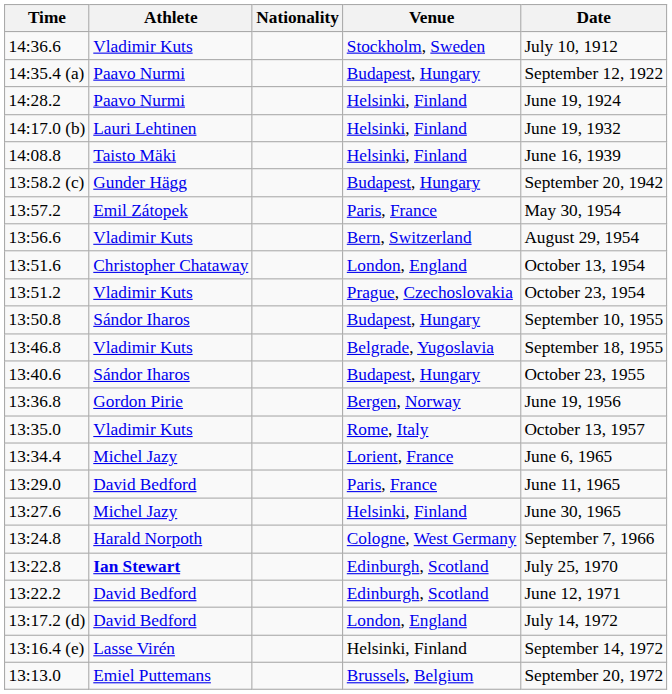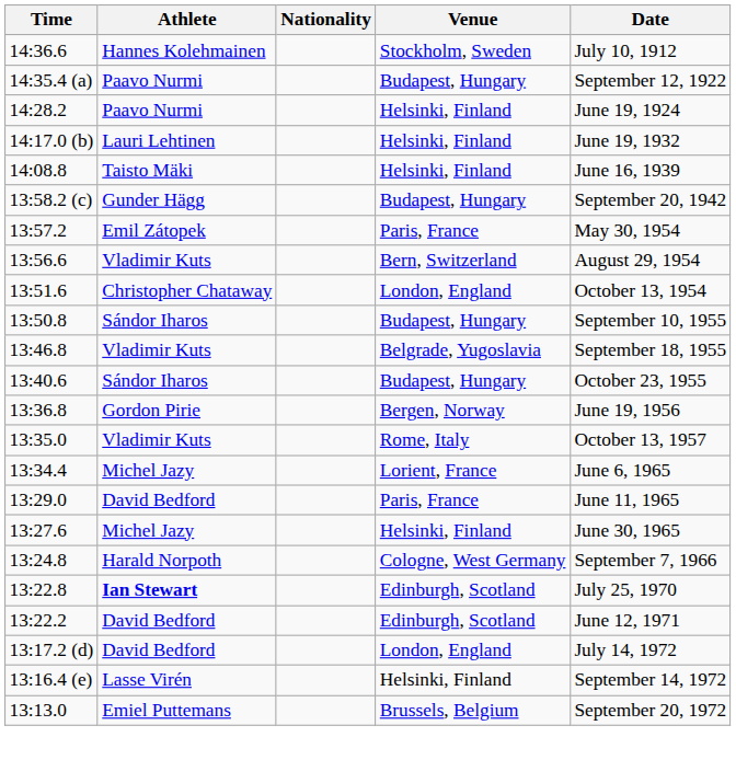14:36.6 | Athlete: Vladimir Kuts -> Hannes Kolehmainen
- row: 13:51.2 | Vladimir Kuts | Prague, Czechoslovakia | October 23, 1954
